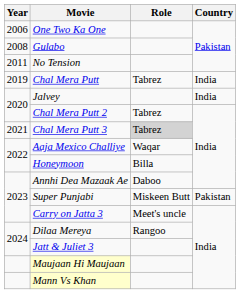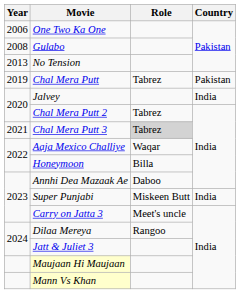No Tension | Year: 2011 -> 2013
Chal Mera Putt | Country: India -> Pakistan
Super Punjabi | Country: Pakistan -> India
